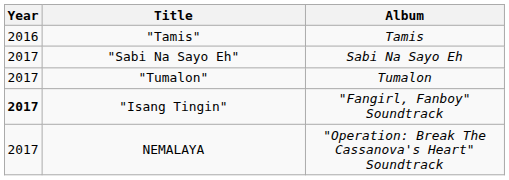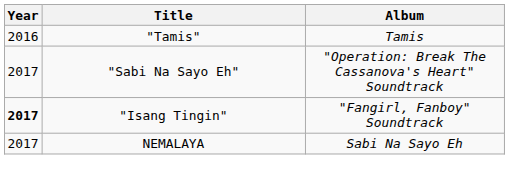"Sabi Na Sayo Eh" | Album: Sabi Na Sayo Eh -> "Operation: Break The Cassanova's Heart" Soundtrack
- row: 2017 | "Tumalon" | Tumalon
NEMALAYA | Album: "Operation: Break The Cassanova's Heart" Soundtrack -> Sabi Na Sayo Eh
